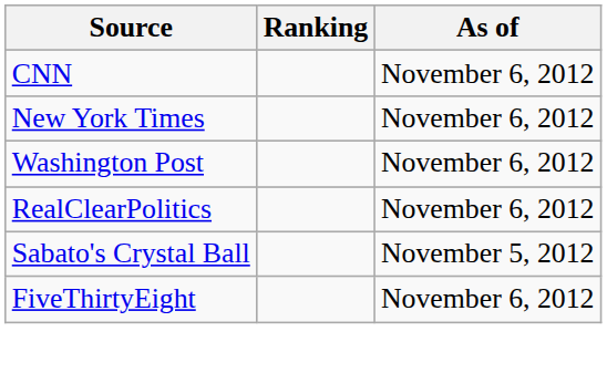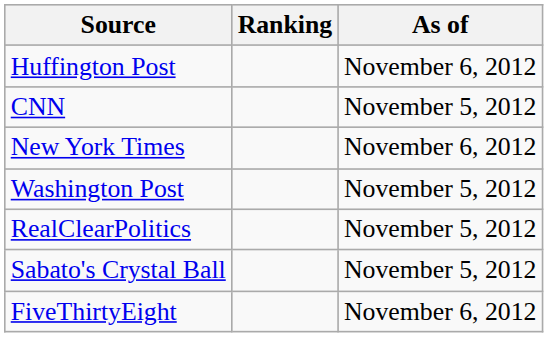+ row: Huffington Post | November 6, 2012
CNN | As of: November 6, 2012 -> November 5, 2012
Washington Post | As of: November 6, 2012 -> November 5, 2012
RealClearPolitics | As of: November 6, 2012 -> November 5, 2012
